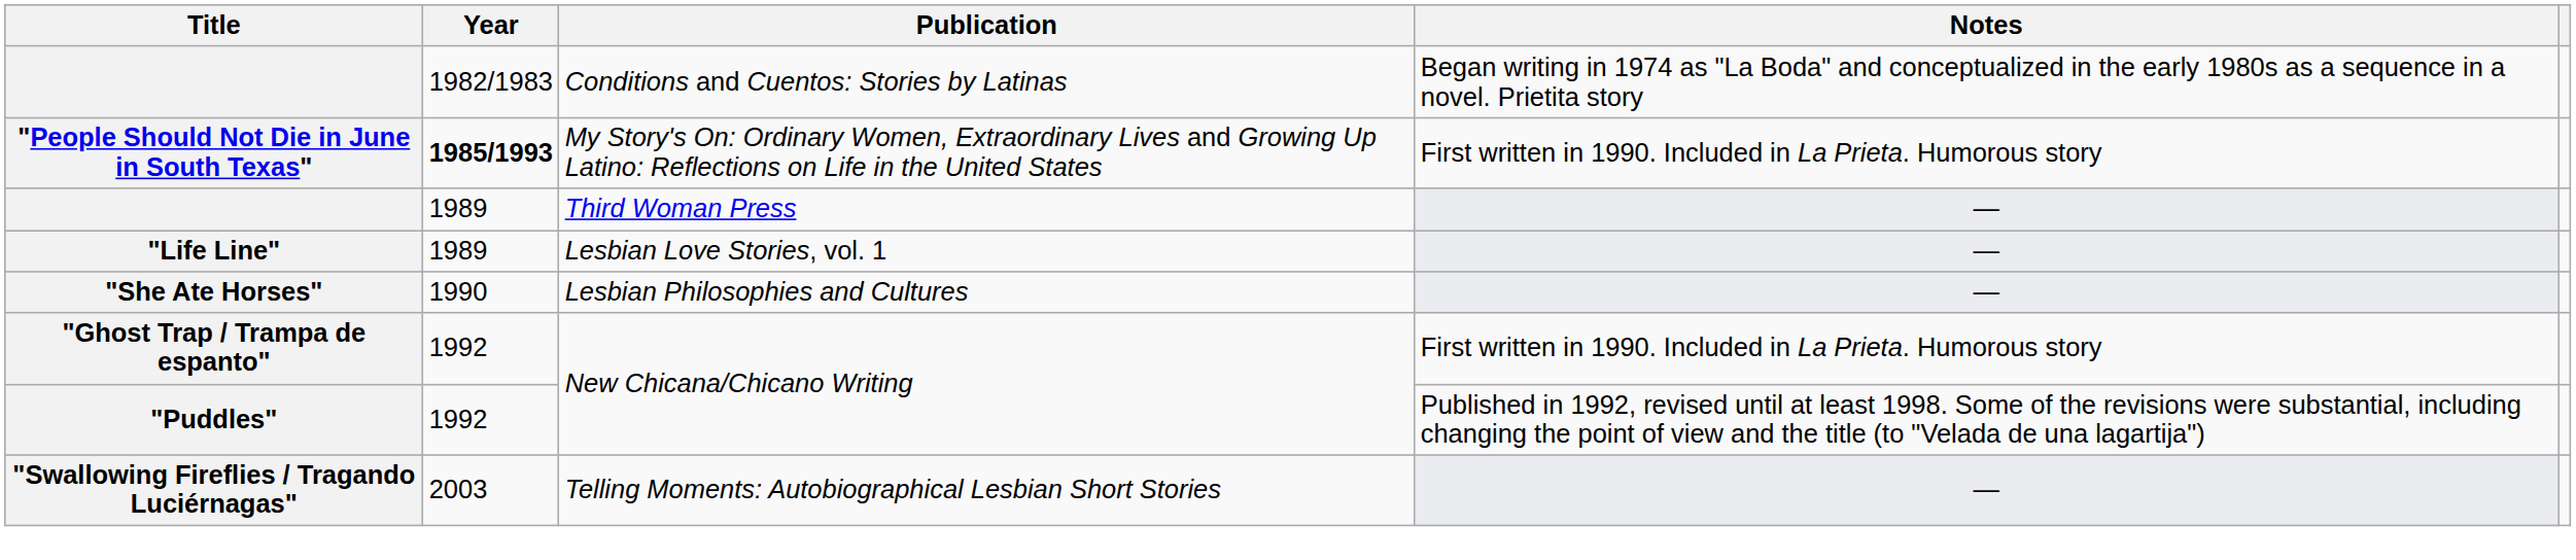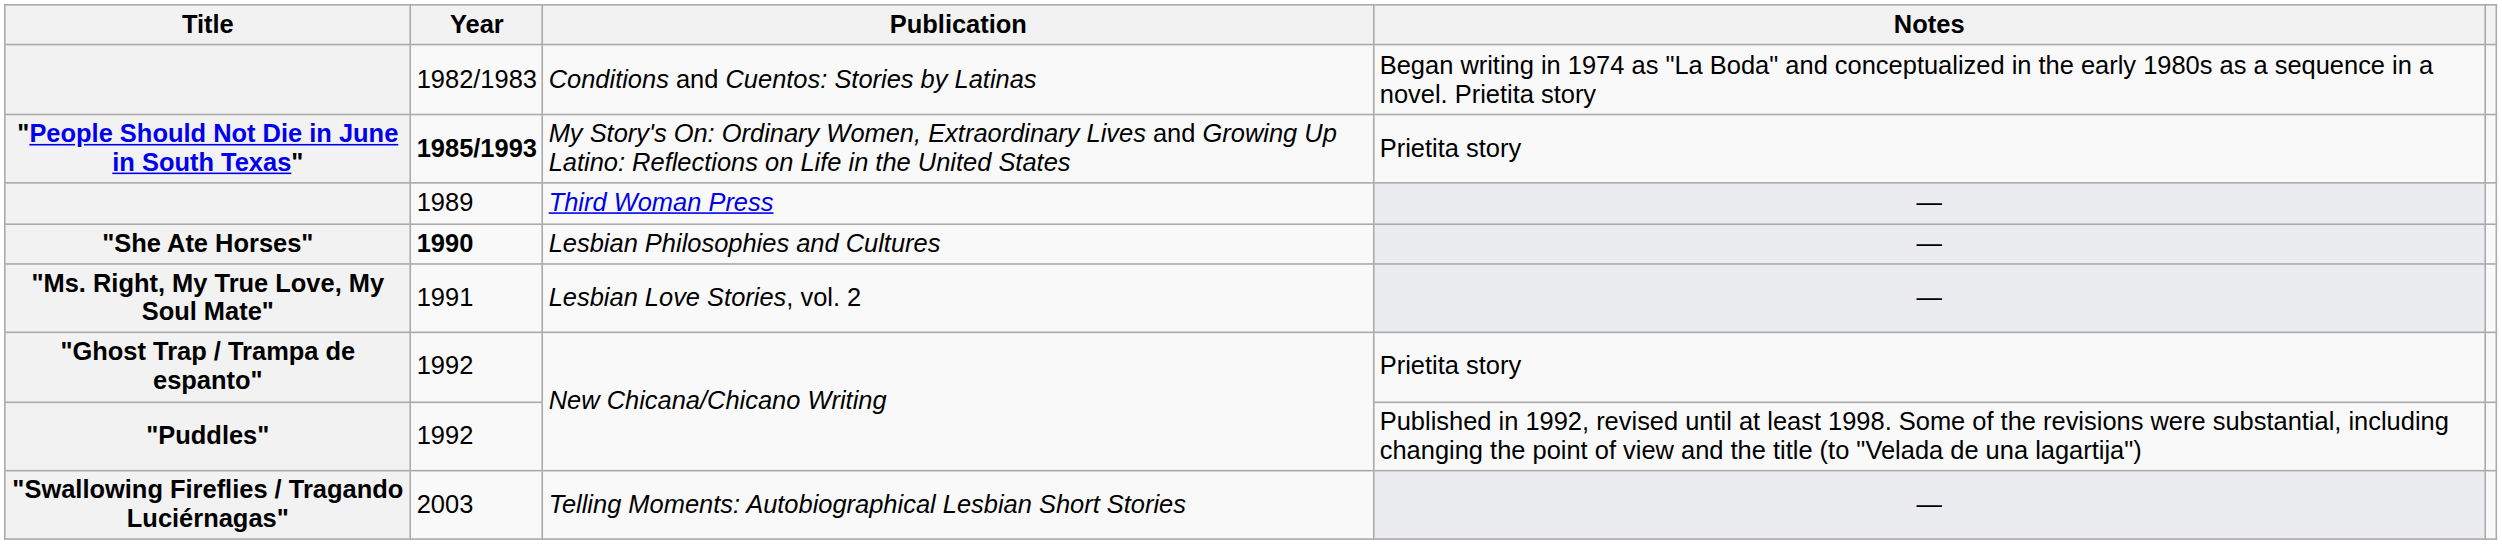"People Should Not Die in June in South Texas" | Notes: First written in 1990. Included in La Prieta. Humorous story -> Prietita story
- row: "Life Line" | 1989 | Lesbian Love Stories, vol. 1 | —
"She Ate Horses" | Year: normal -> bold
+ row: "Ms. Right, My True Love, My Soul Mate" | 1991 | Lesbian Love Stories, vol. 2 | —
"Ghost Trap / Trampa de espanto" | Notes: First written in 1990. Included in La Prieta. Humorous story -> Prietita story
